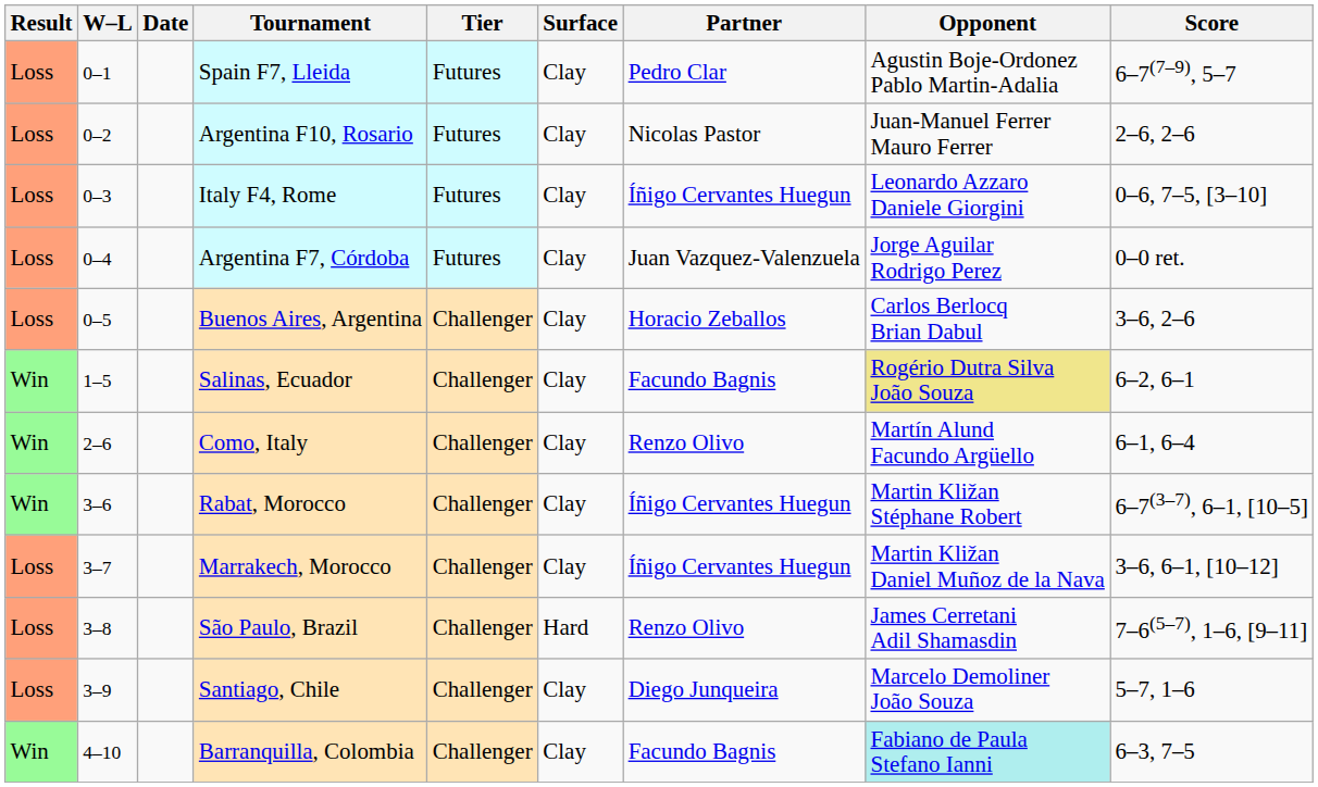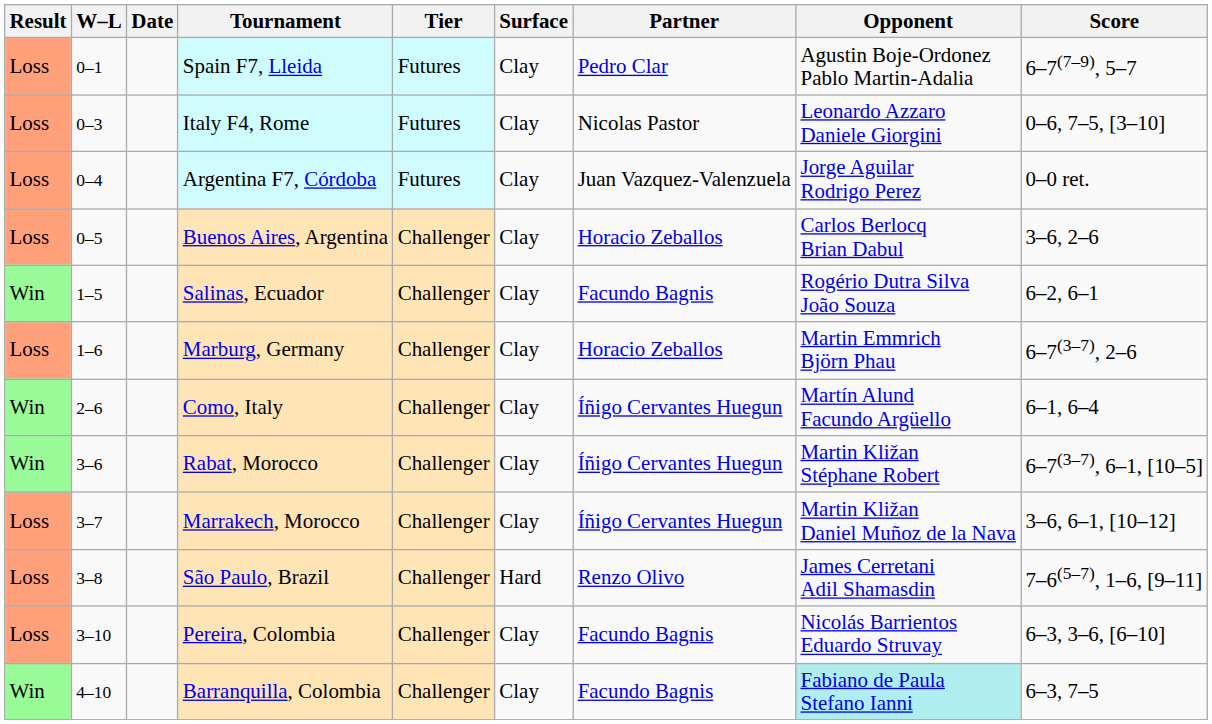- row: Loss | 0–2 | Argentina F10, Rosario | Futures | Clay | Nicolas Pastor | Juan-Manuel Ferrer Mauro Ferrer | 2–6, 2–6
Italy F4, Rome | Partner: Íñigo Cervantes Huegun -> Nicolas Pastor
Salinas, Ecuador | Opponent: khaki background -> no background
+ row: Loss | 1–6 | Marburg, Germany | Challenger | Clay | Horacio Zeballos | Martin Emmrich Björn Phau | 6–7(3–7), 2–6
Como, Italy | Partner: Renzo Olivo -> Íñigo Cervantes Huegun
- row: Loss | 3–9 | Santiago, Chile | Challenger | Clay | Diego Junqueira | Marcelo Demoliner João Souza | 5–7, 1–6
+ row: Loss | 3–10 | Pereira, Colombia | Challenger | Clay | Facundo Bagnis | Nicolás Barrientos Eduardo Struvay | 6–3, 3–6, [6–10]
